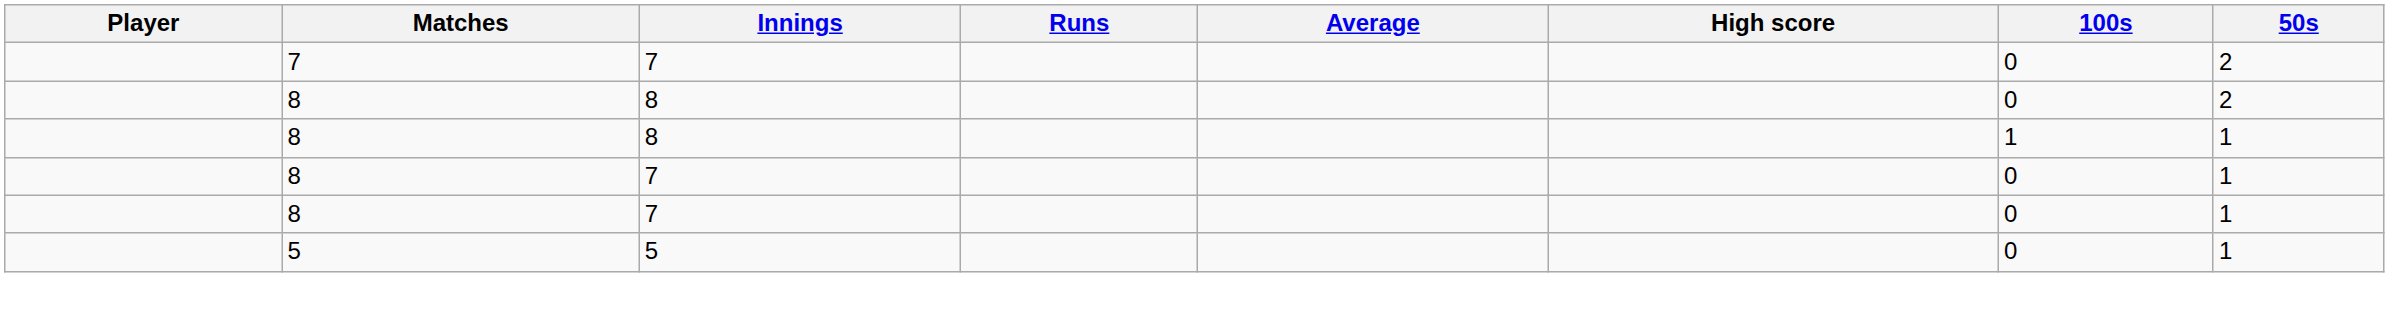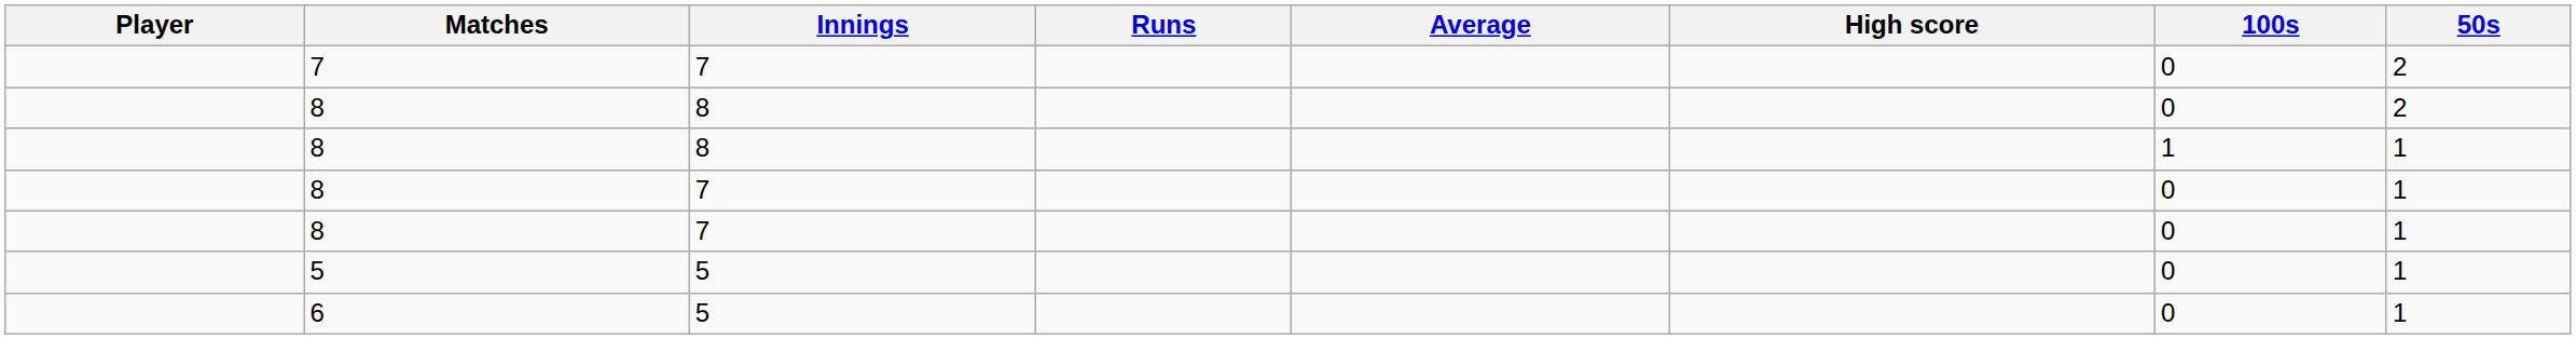+ row: 6 | 5 | 0 | 1
